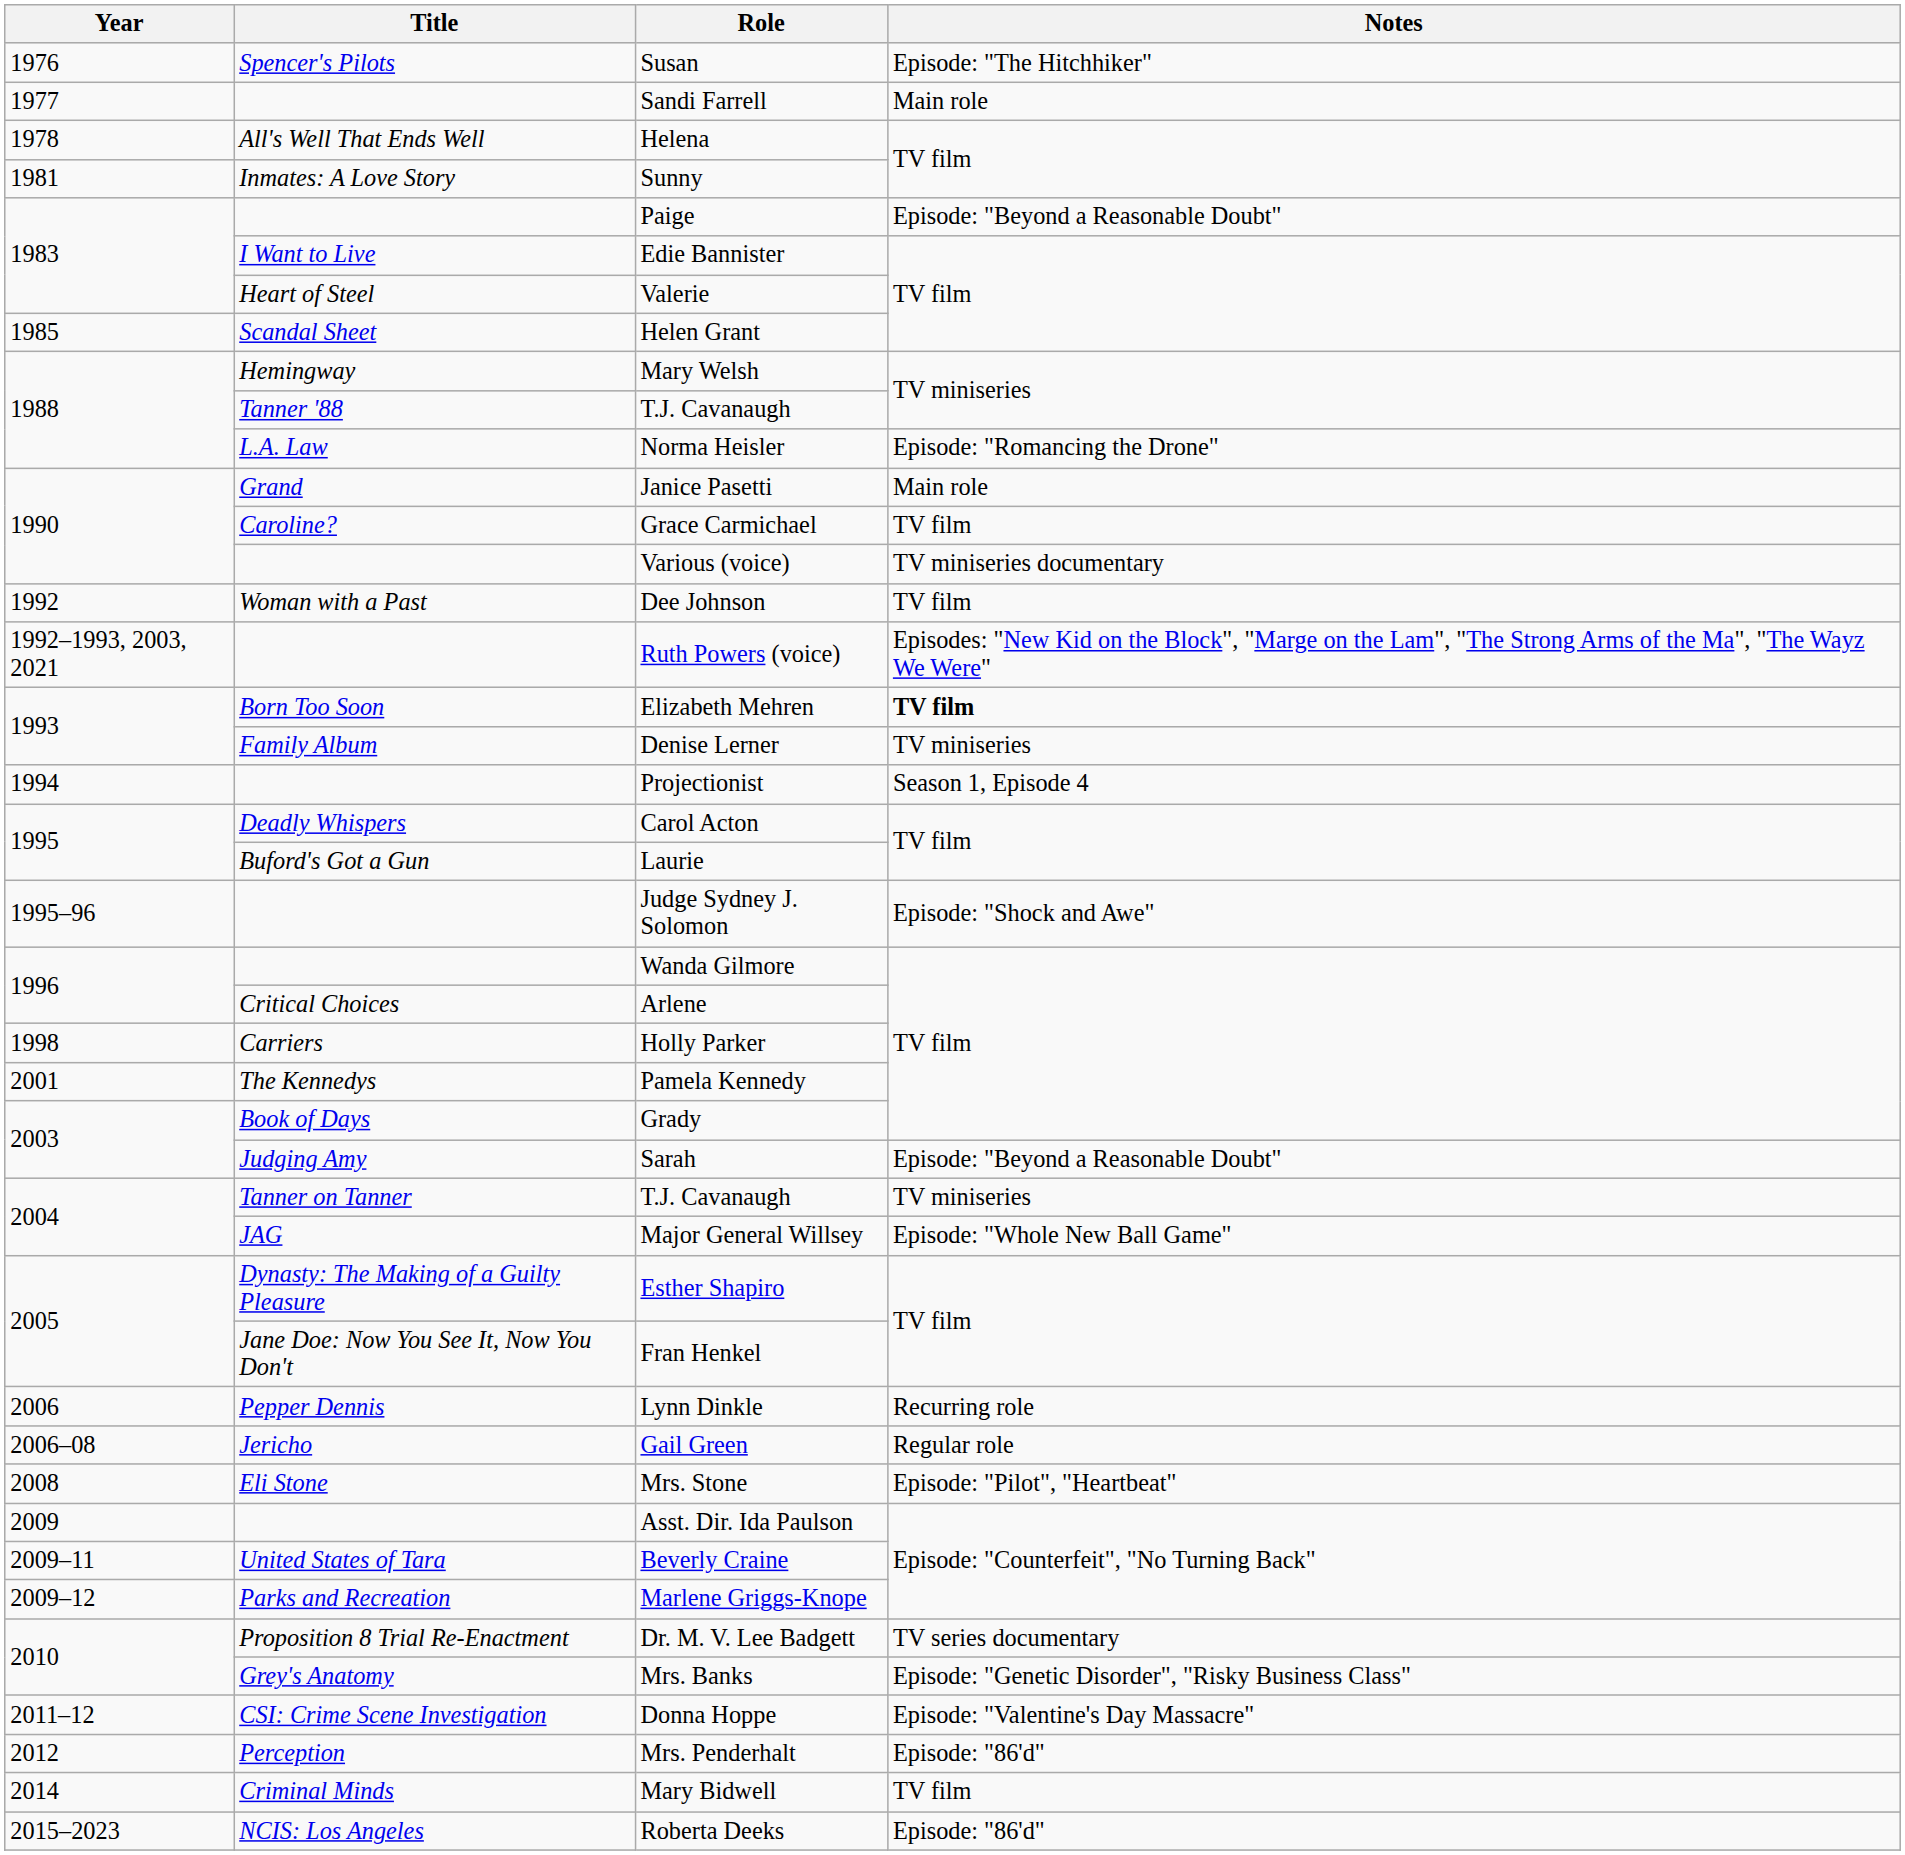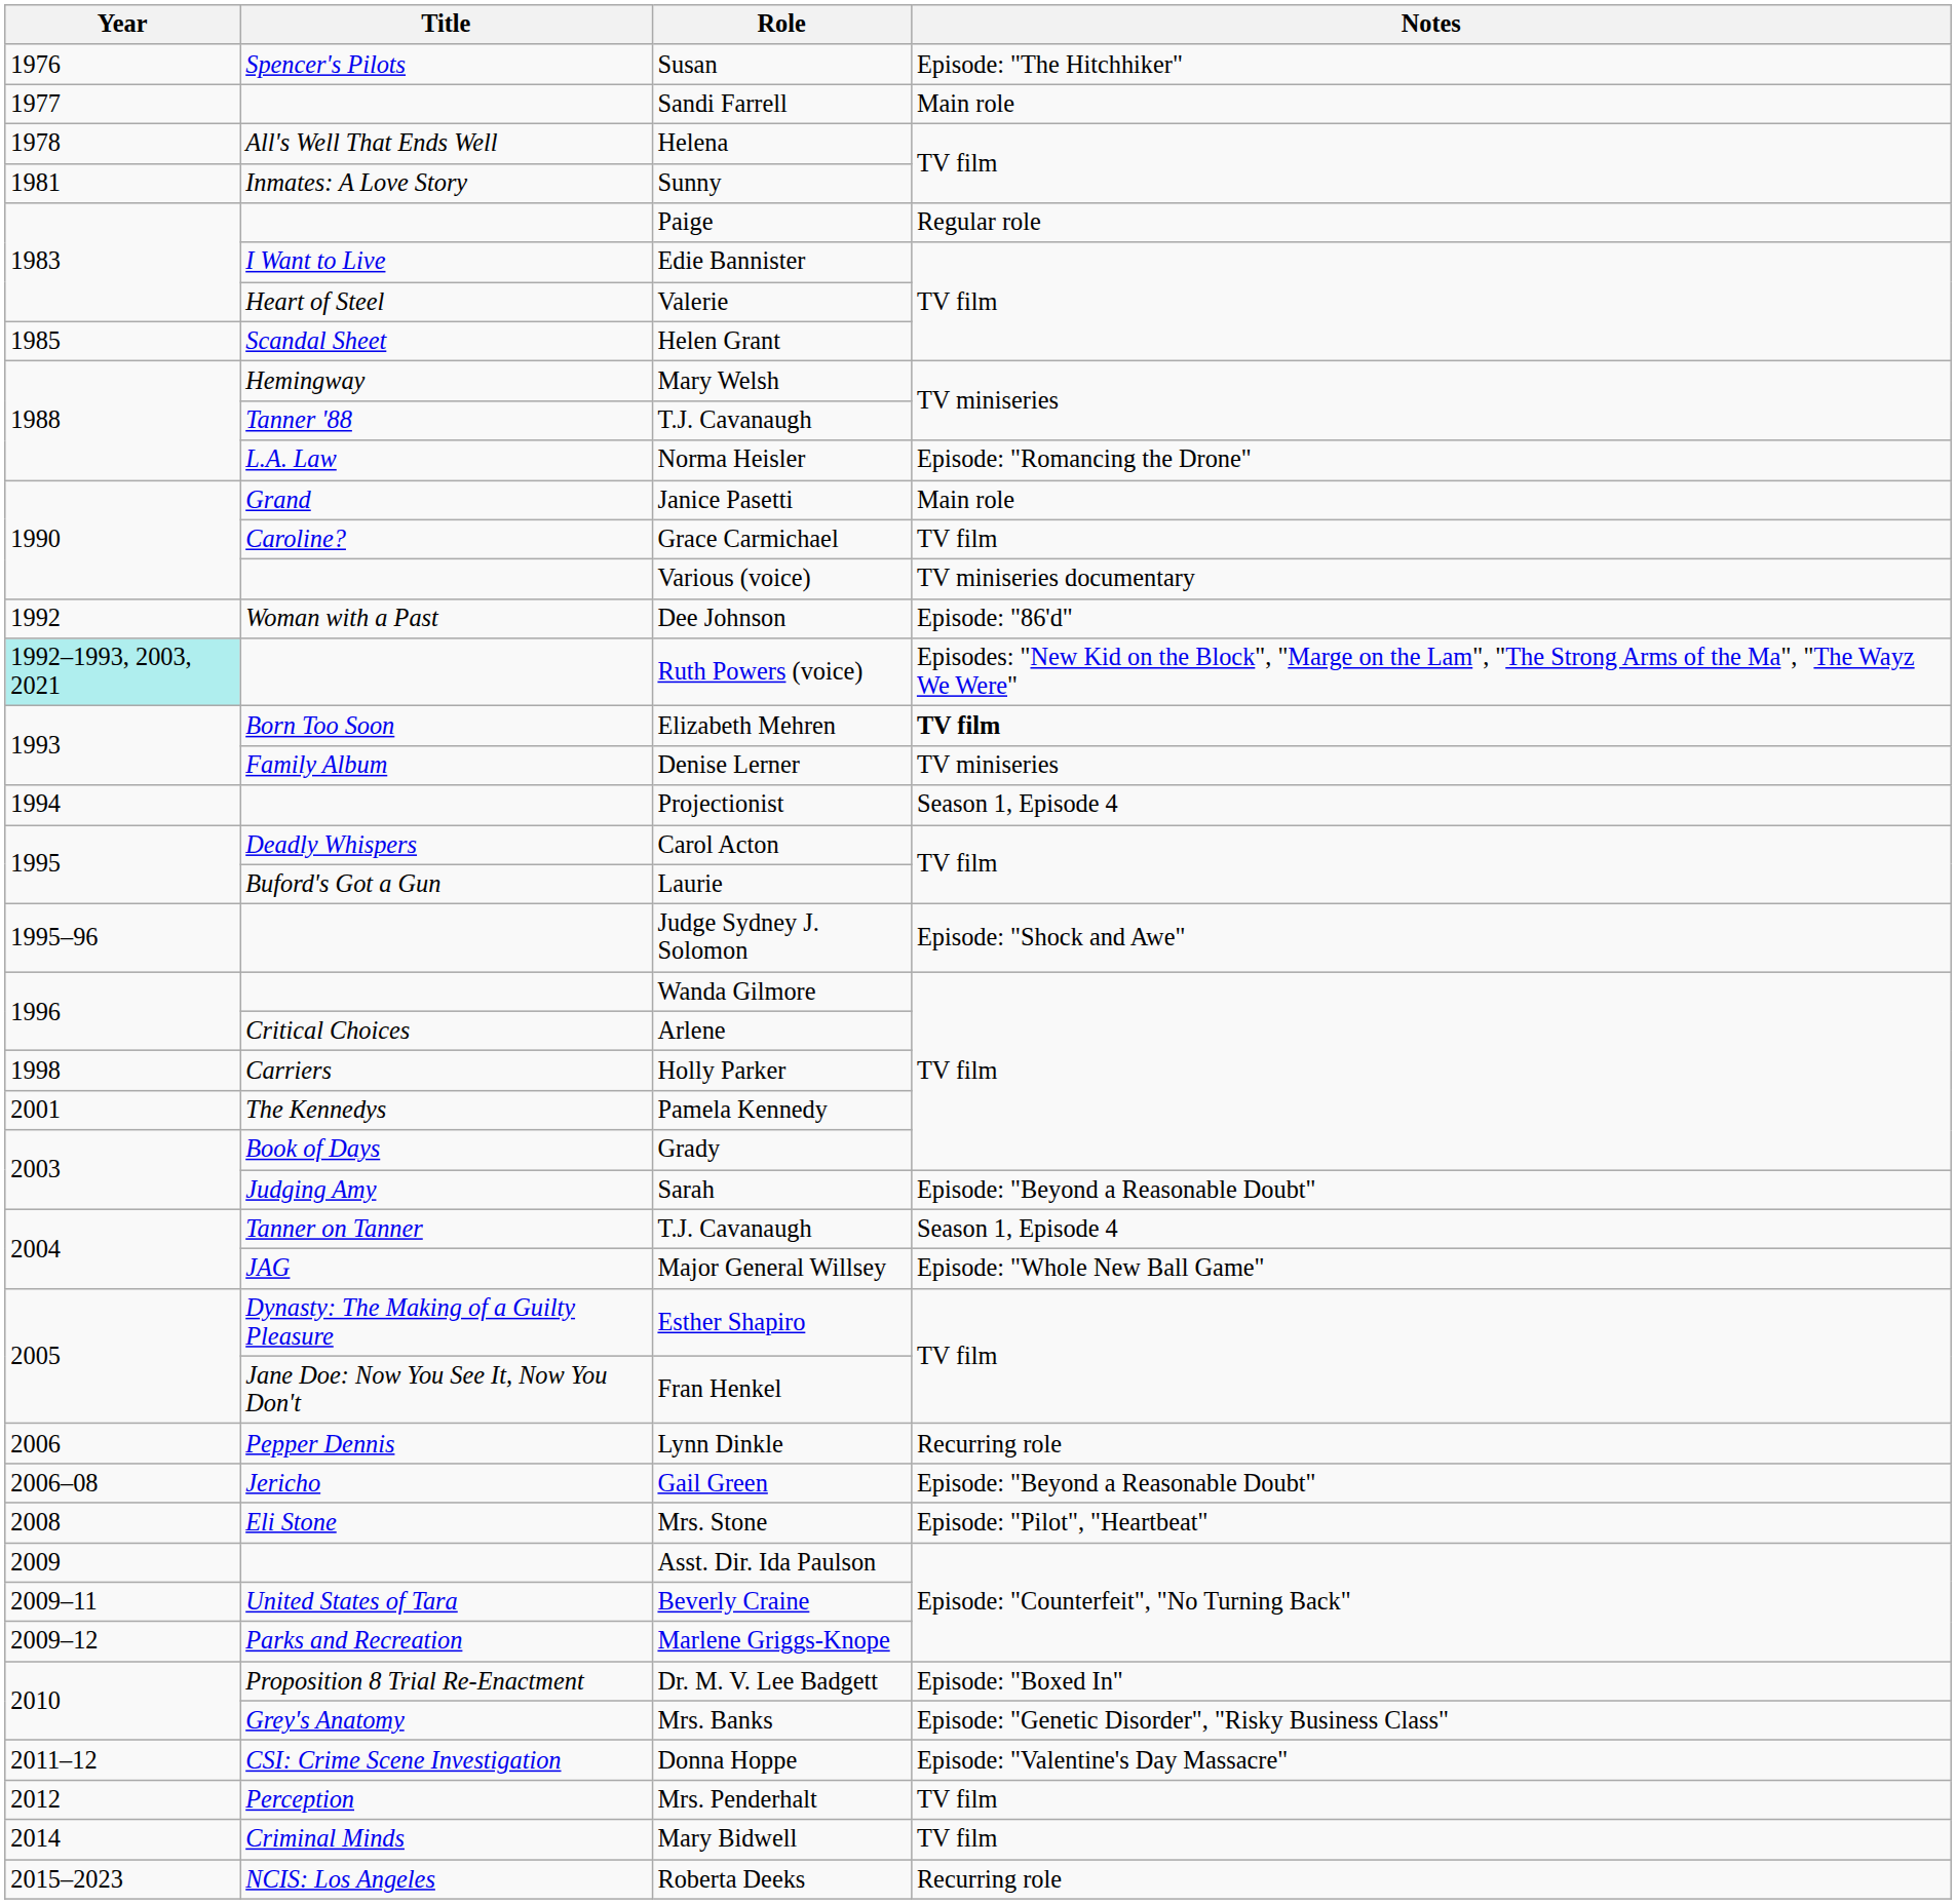Paige | Notes: Episode: "Beyond a Reasonable Doubt" -> Regular role
Dee Johnson | Notes: TV film -> Episode: "86'd"
Ruth Powers (voice) | Year: no background -> paleturquoise background
Tanner on Tanner / T.J. Cavanaugh | Notes: TV miniseries -> Season 1, Episode 4
Gail Green | Notes: Regular role -> Episode: "Beyond a Reasonable Doubt"
Dr. M. V. Lee Badgett | Notes: TV series documentary -> Episode: "Boxed In"
Mrs. Penderhalt | Notes: Episode: "86'd" -> TV film
Roberta Deeks | Notes: Episode: "86'd" -> Recurring role
